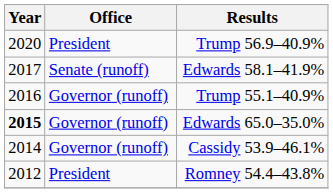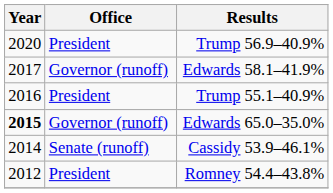Edwards 58.1–41.9% | Office: Senate (runoff) -> Governor (runoff)
Trump 55.1–40.9% | Office: Governor (runoff) -> President
Cassidy 53.9–46.1% | Office: Governor (runoff) -> Senate (runoff)
